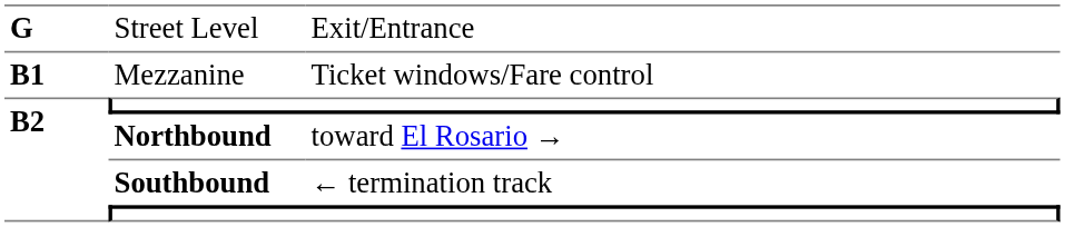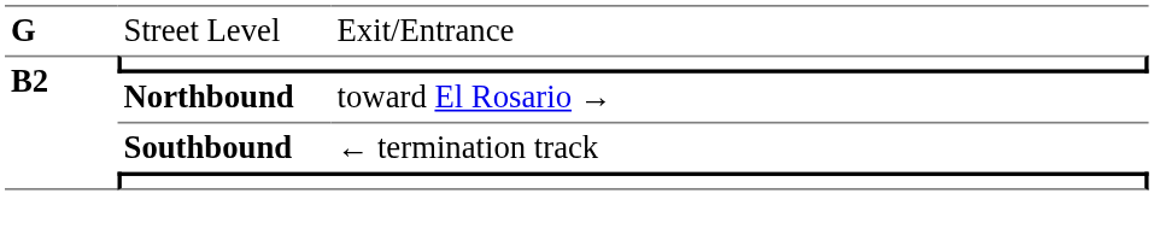- row: B1 | Mezzanine | Ticket windows/Fare control
